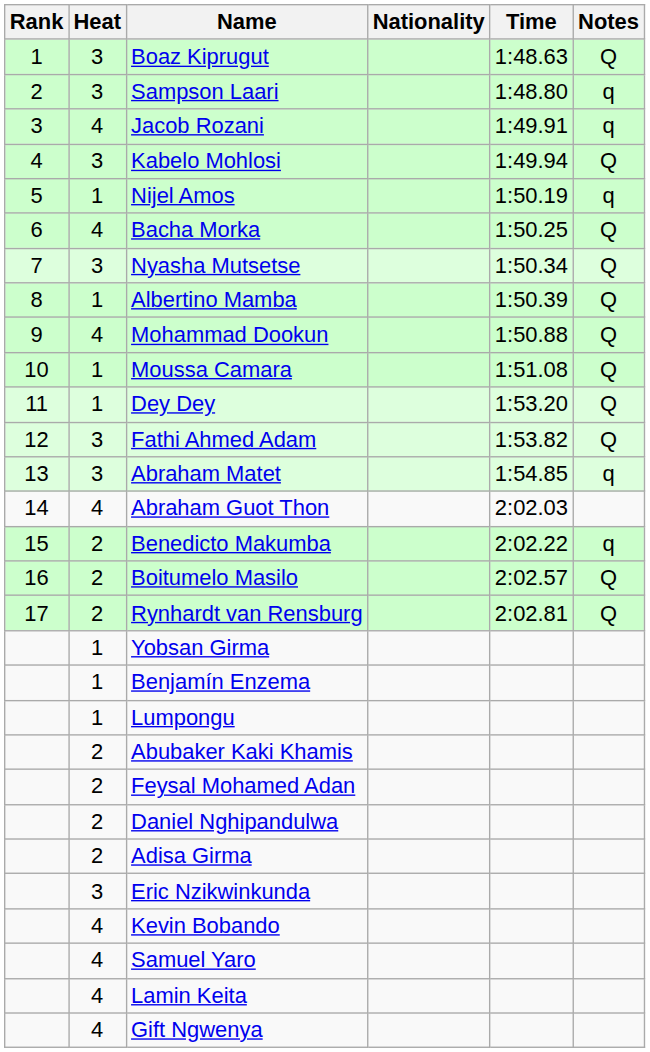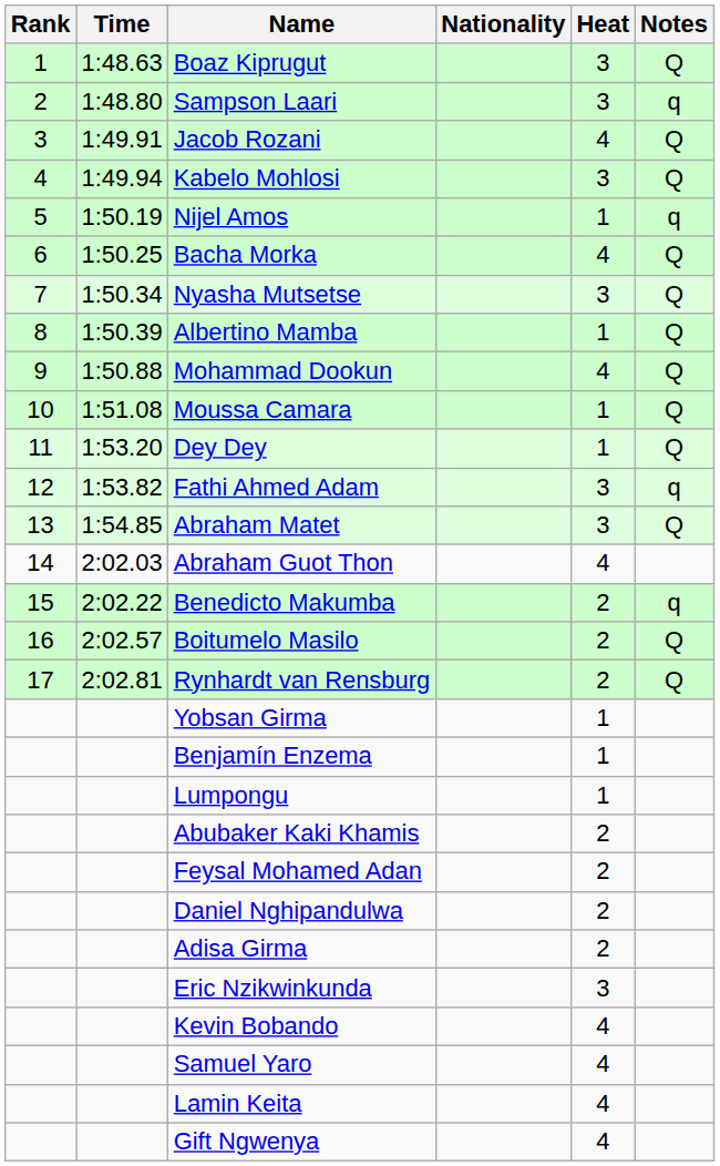columns swapped: Heat <-> Time
Jacob Rozani | Notes: q -> Q
Fathi Ahmed Adam | Notes: Q -> q
Abraham Matet | Notes: q -> Q
